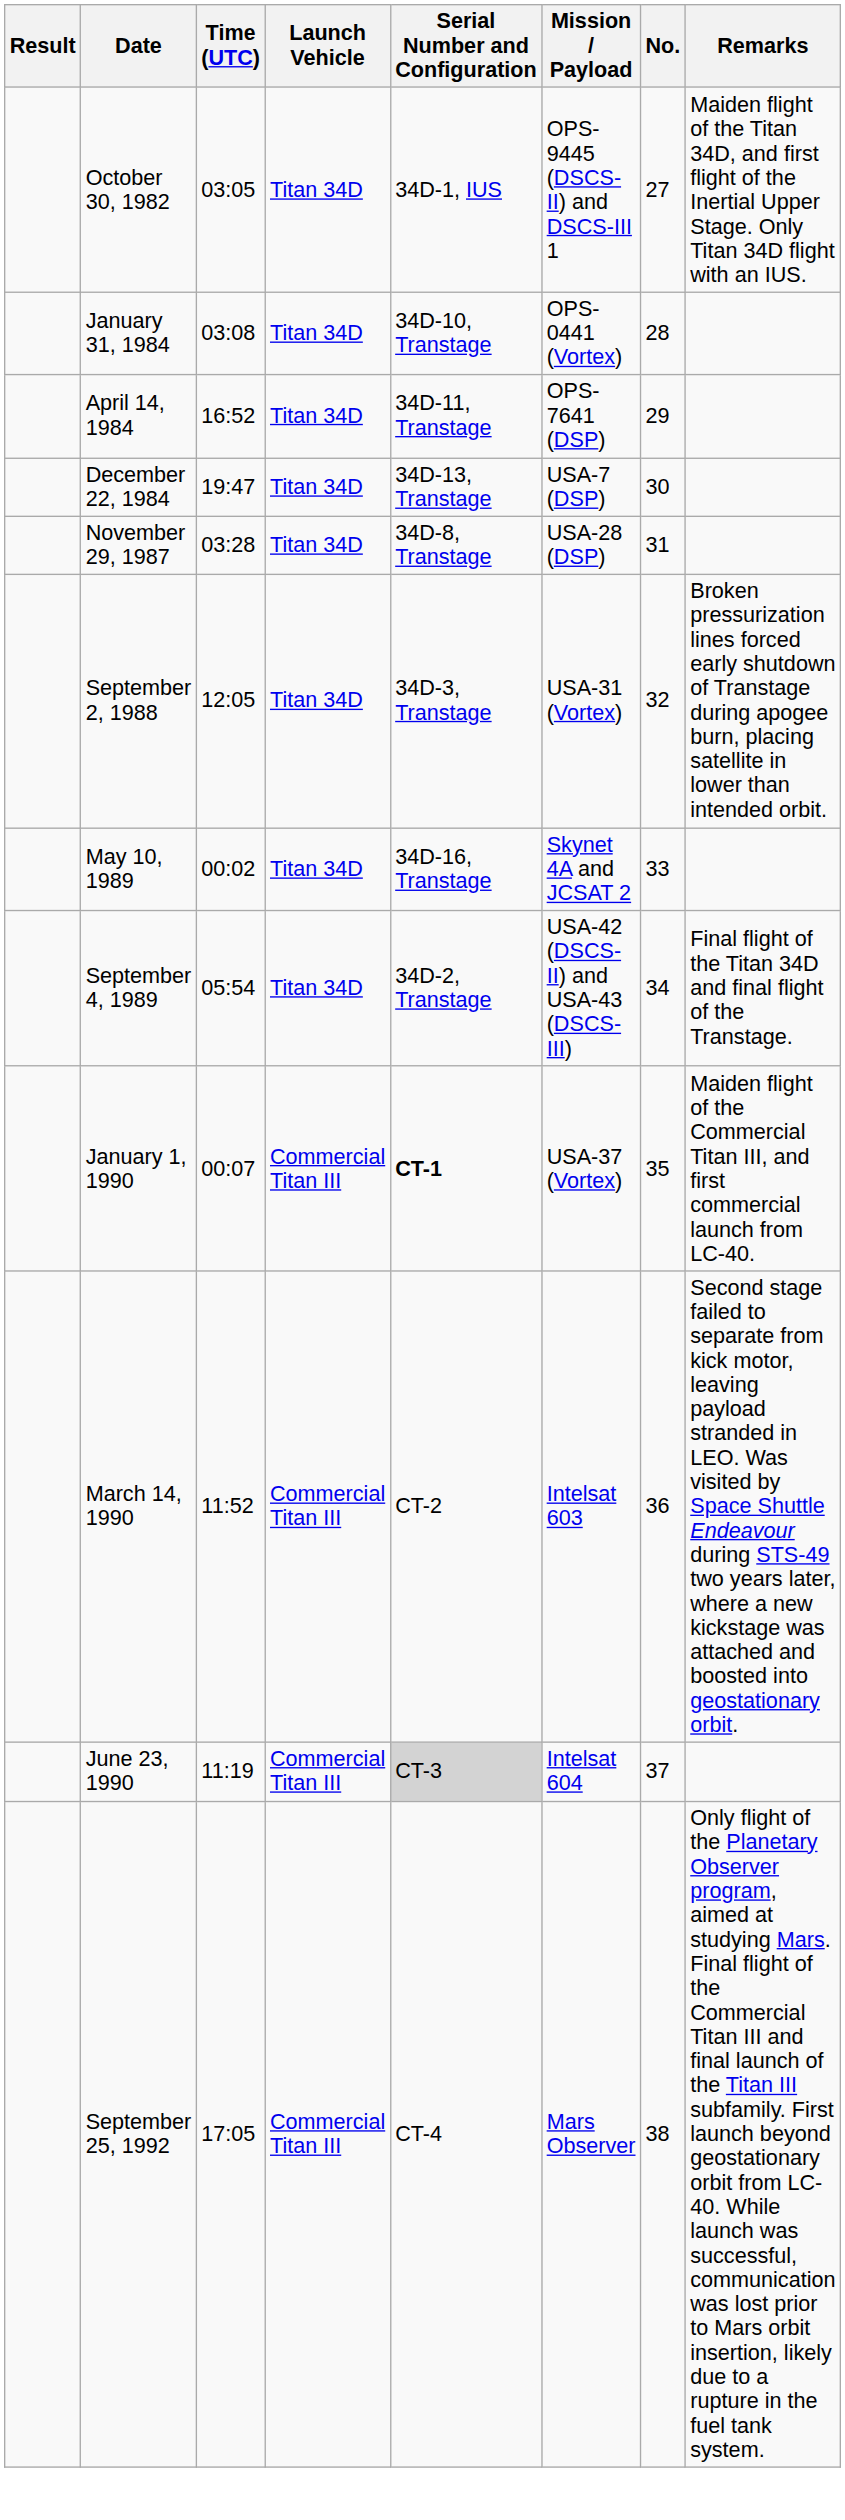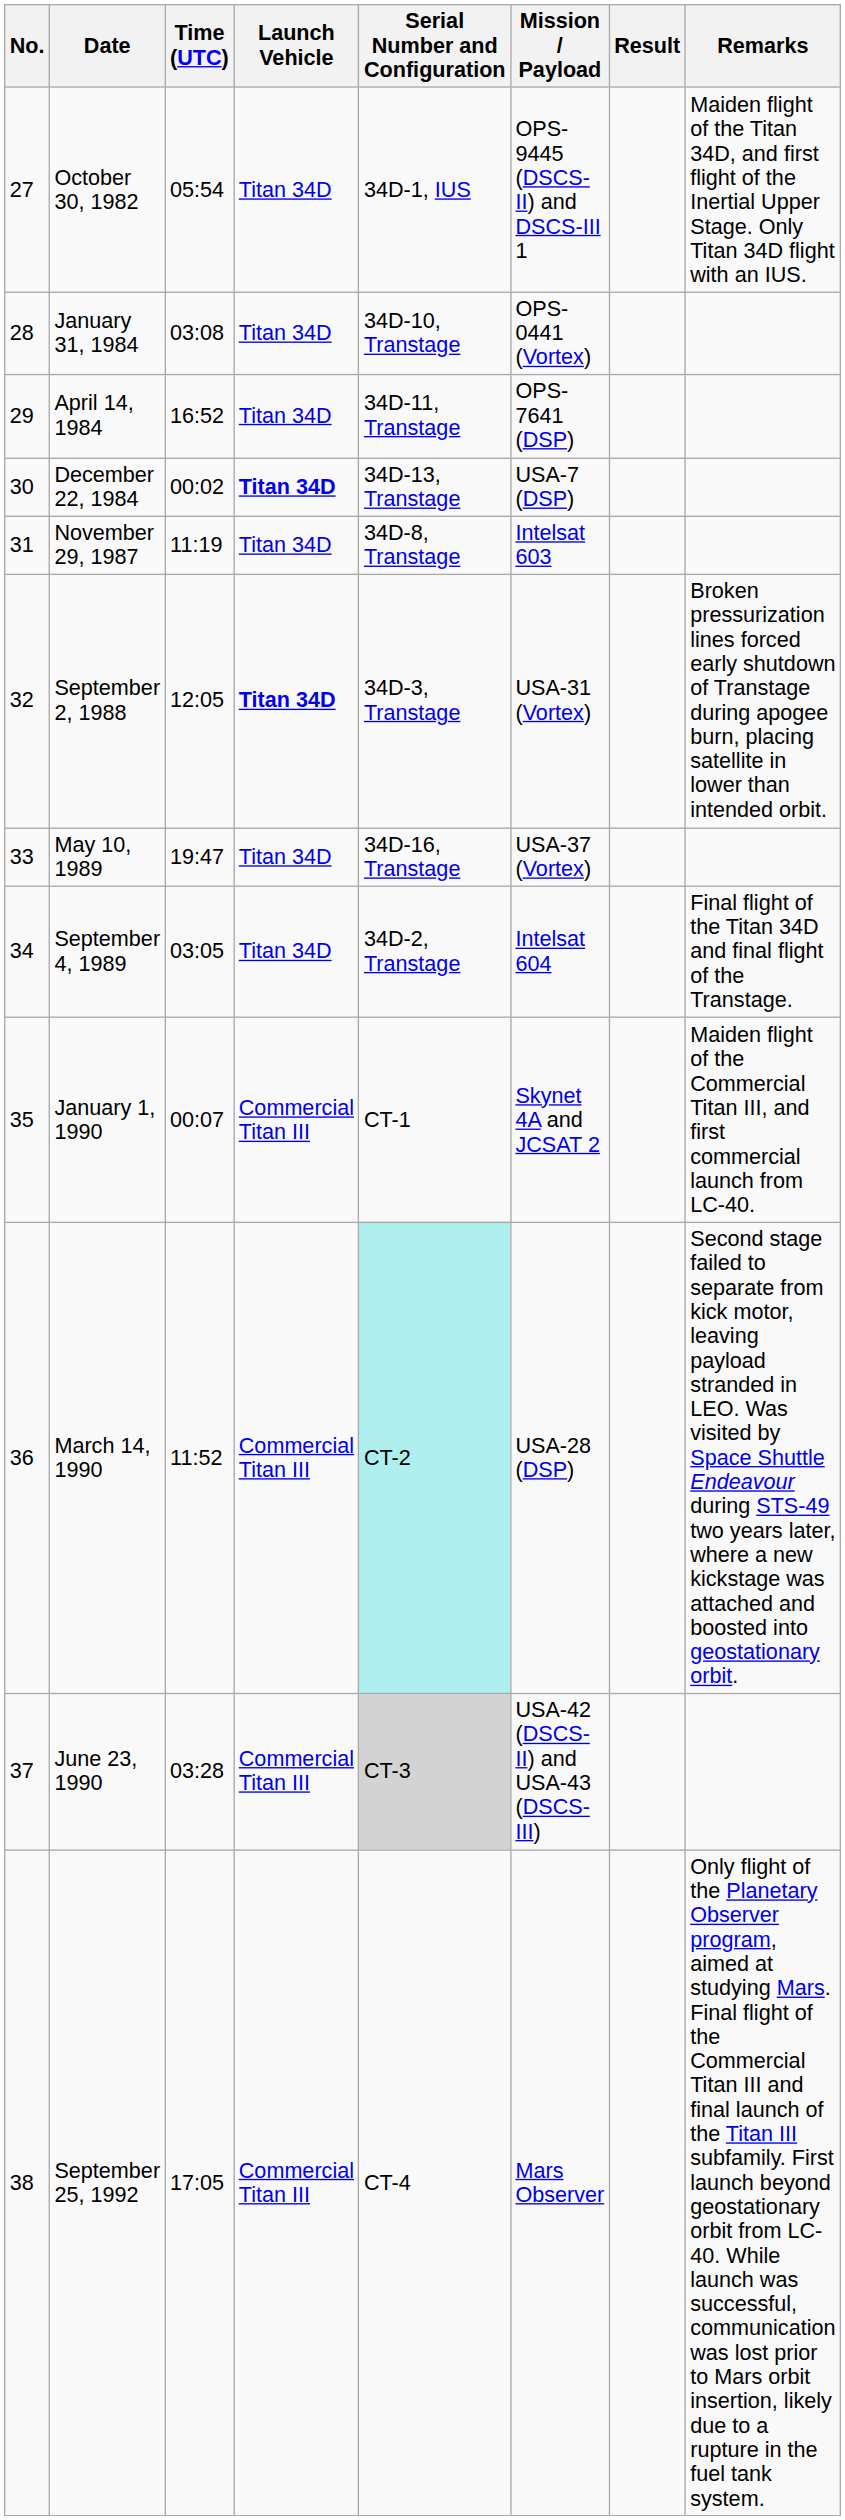columns swapped: No. <-> Result
October 30, 1982 | Time (UTC): 03:05 -> 05:54
December 22, 1984 | Time (UTC): 19:47 -> 00:02
December 22, 1984 | Launch Vehicle: normal -> bold
November 29, 1987 | Time (UTC): 03:28 -> 11:19
November 29, 1987 | Mission / Payload: USA-28 (DSP) -> Intelsat 603
September 2, 1988 | Launch Vehicle: normal -> bold
May 10, 1989 | Time (UTC): 00:02 -> 19:47
May 10, 1989 | Mission / Payload: Skynet 4A and JCSAT 2 -> USA-37 (Vortex)
September 4, 1989 | Time (UTC): 05:54 -> 03:05
September 4, 1989 | Mission / Payload: USA-42 (DSCS-II) and USA-43 (DSCS-III) -> Intelsat 604
January 1, 1990 | Serial Number and Configuration: bold -> normal
January 1, 1990 | Mission / Payload: USA-37 (Vortex) -> Skynet 4A and JCSAT 2
March 14, 1990 | Serial Number and Configuration: no background -> paleturquoise background
March 14, 1990 | Mission / Payload: Intelsat 603 -> USA-28 (DSP)
June 23, 1990 | Time (UTC): 11:19 -> 03:28
June 23, 1990 | Mission / Payload: Intelsat 604 -> USA-42 (DSCS-II) and USA-43 (DSCS-III)
